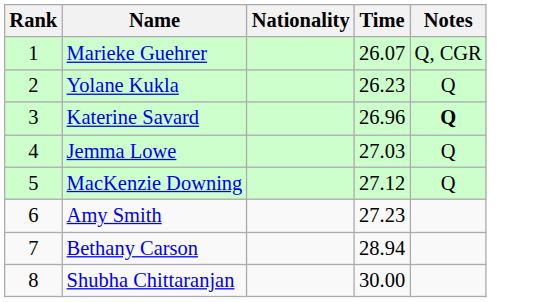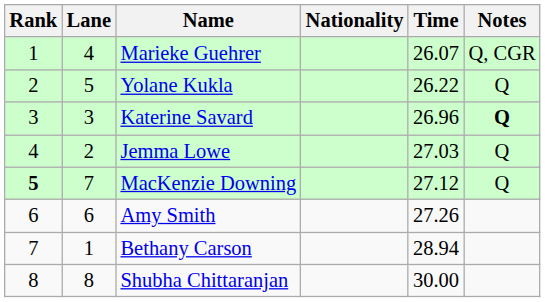+ column: Lane | 4 | 5 | 3 | 2 | 7 | 6 | 1 | 8
Yolane Kukla | Time: 26.23 -> 26.22
MacKenzie Downing | Rank: normal -> bold
Amy Smith | Time: 27.23 -> 27.26
